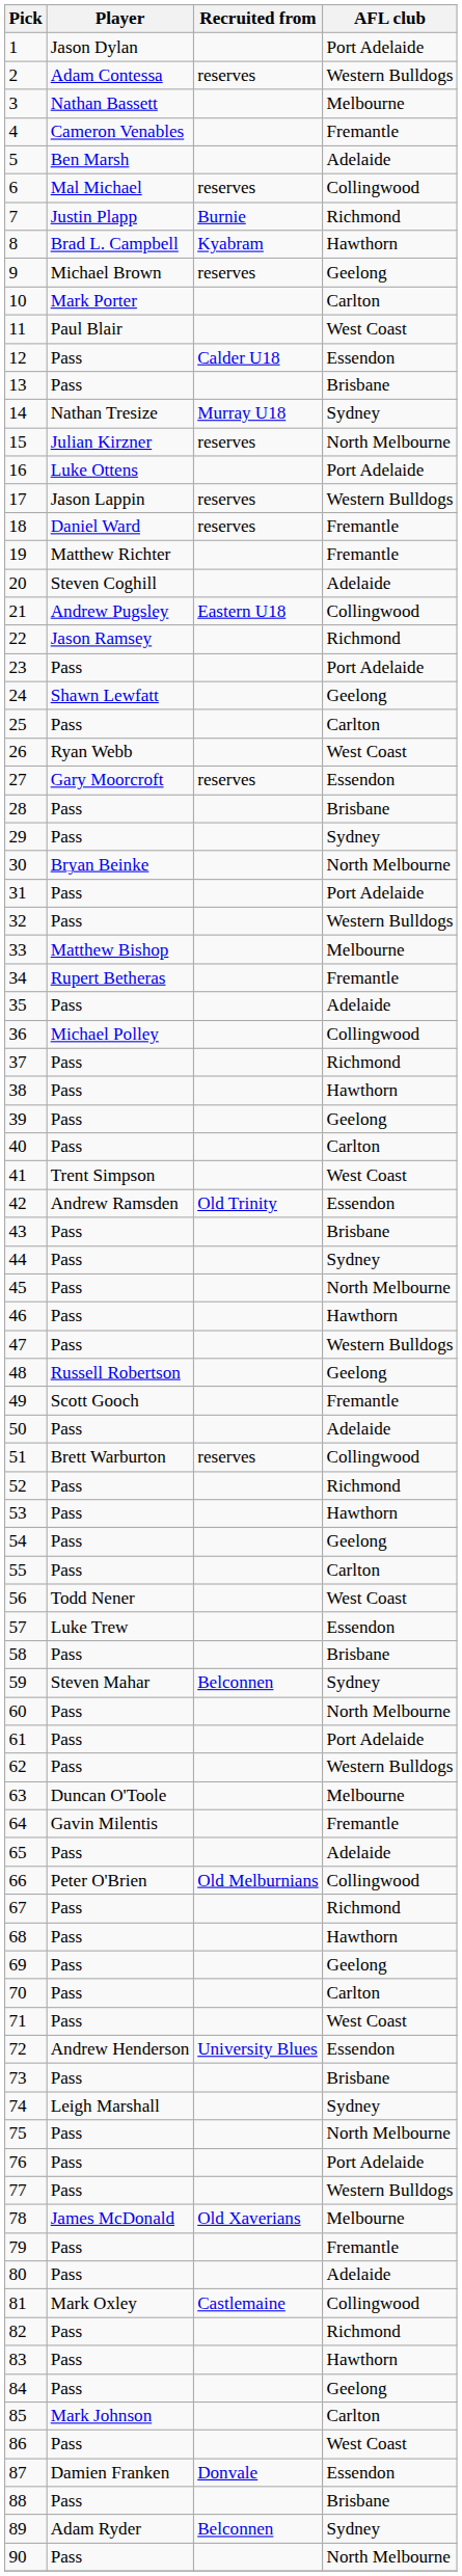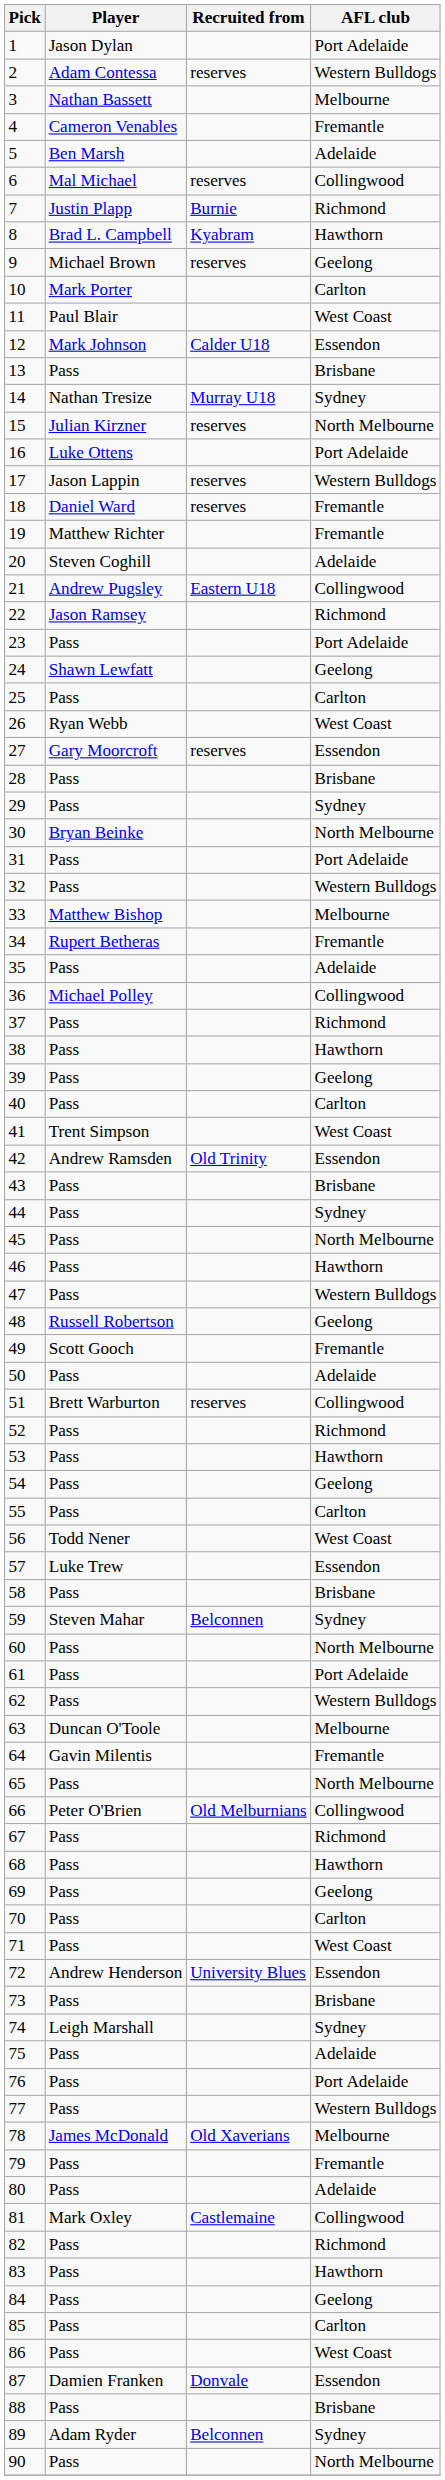12 | Player: Pass -> Mark Johnson
65 | AFL club: Adelaide -> North Melbourne
75 | AFL club: North Melbourne -> Adelaide
85 | Player: Mark Johnson -> Pass
